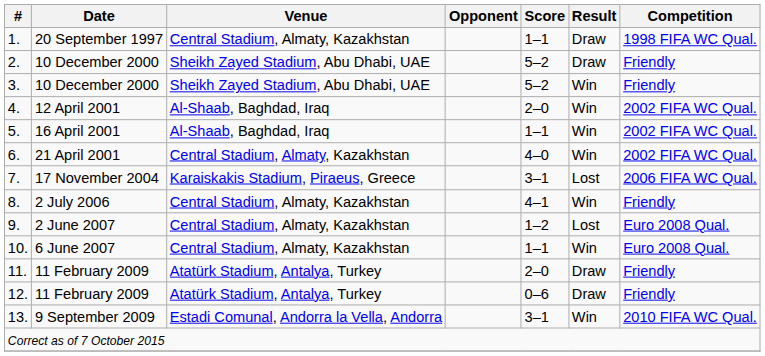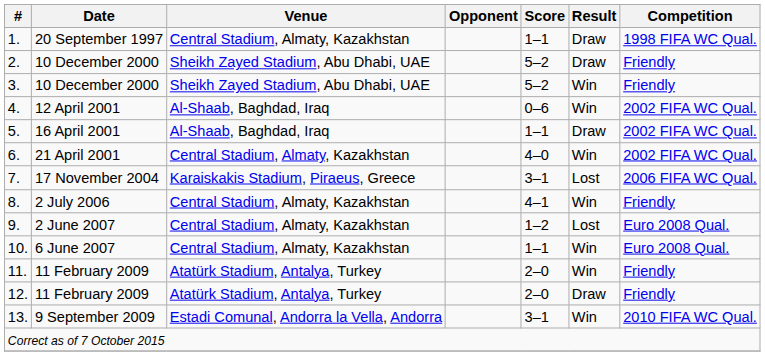4. | Score: 2–0 -> 0–6
5. | Result: Win -> Draw
11. | Result: Draw -> Win
12. | Score: 0–6 -> 2–0
